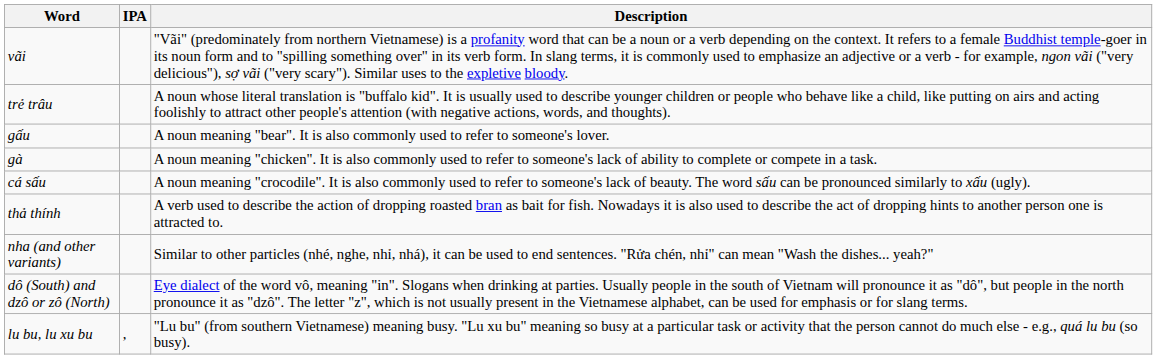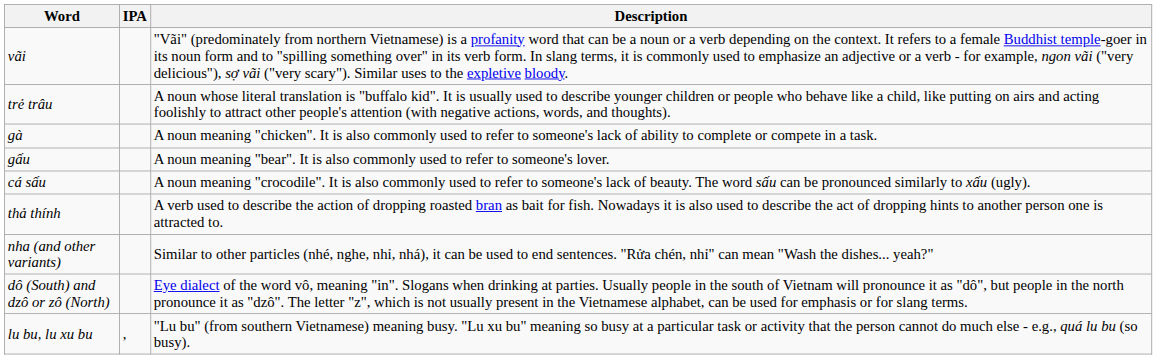rows swapped: gấu <-> gà
